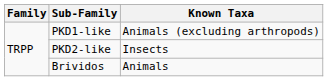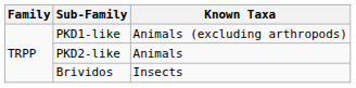PKD2-like | Known Taxa: Insects -> Animals
Brividos | Known Taxa: Animals -> Insects
